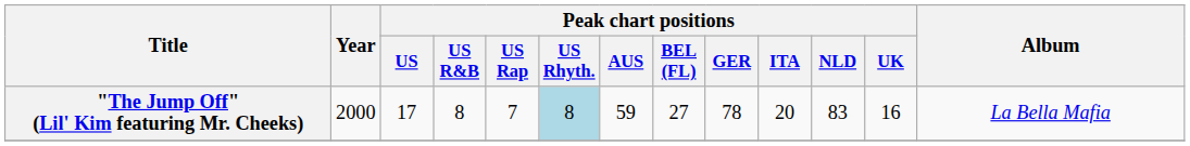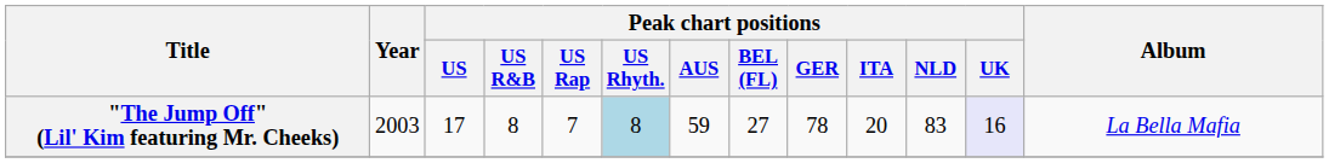"The Jump Off" (Lil' Kim featuring Mr. Cheeks) | Year: 2000 -> 2003
"The Jump Off" (Lil' Kim featuring Mr. Cheeks) | Peak chart positions / UK: no background -> lavender background
